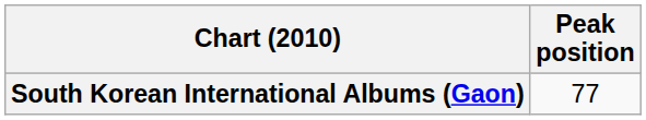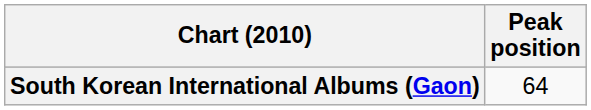South Korean International Albums (Gaon) | Peak position: 77 -> 64
